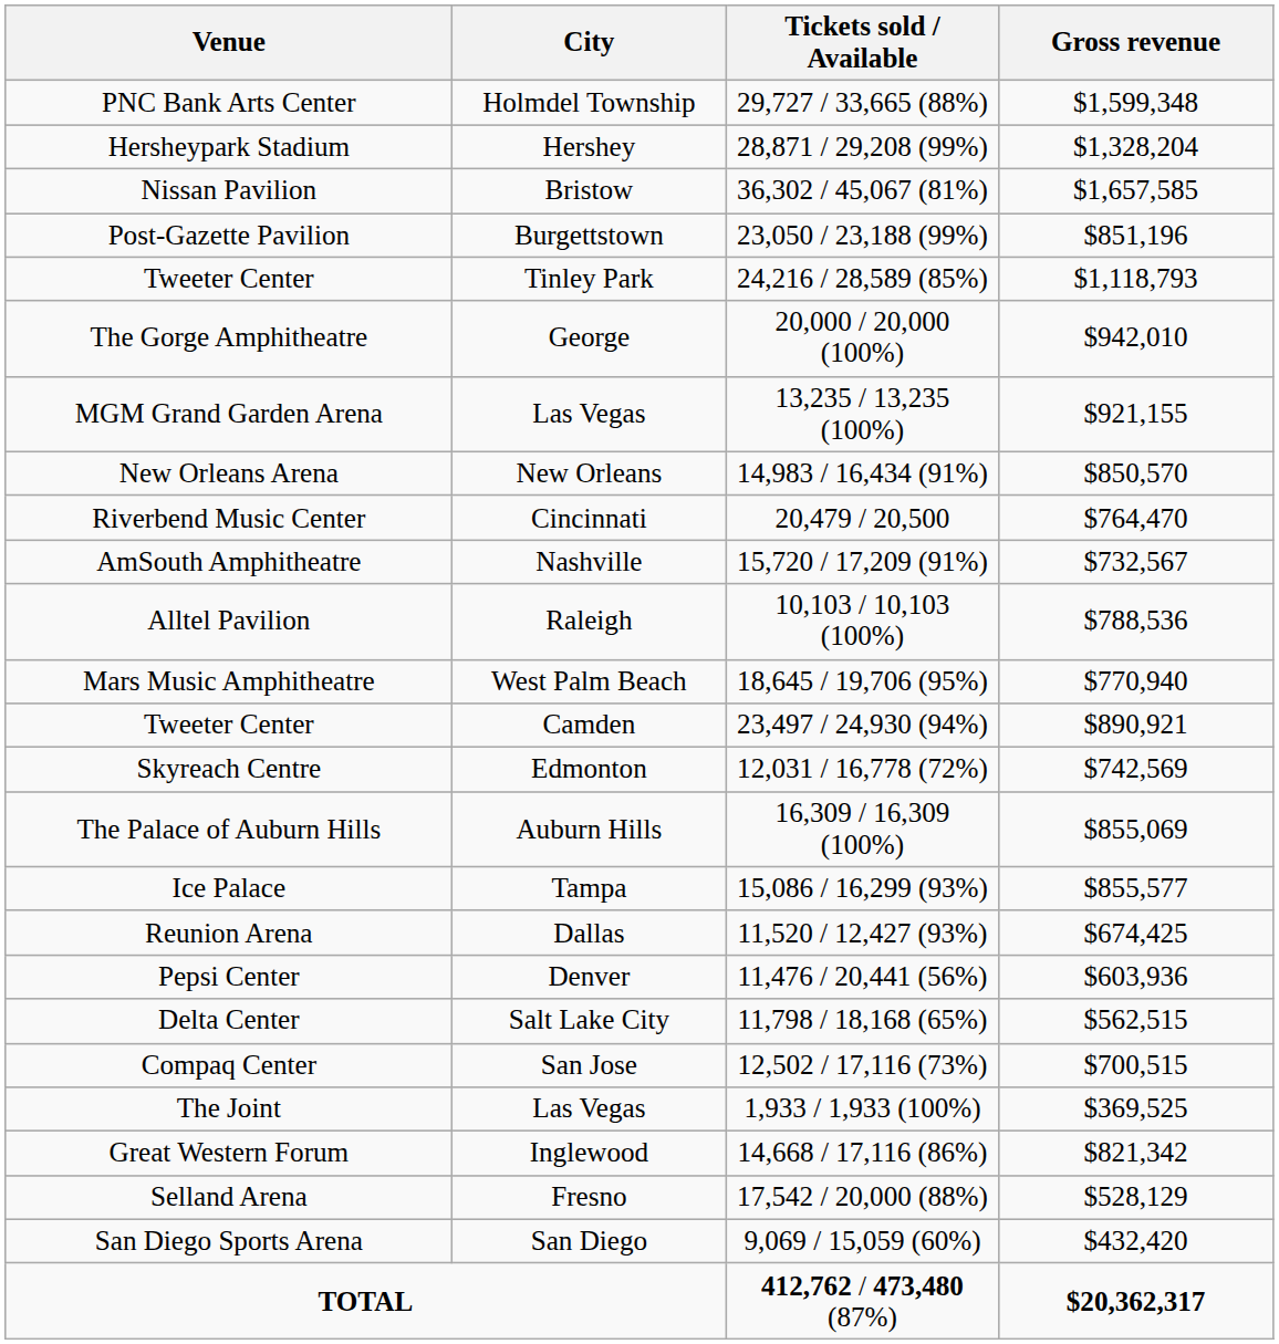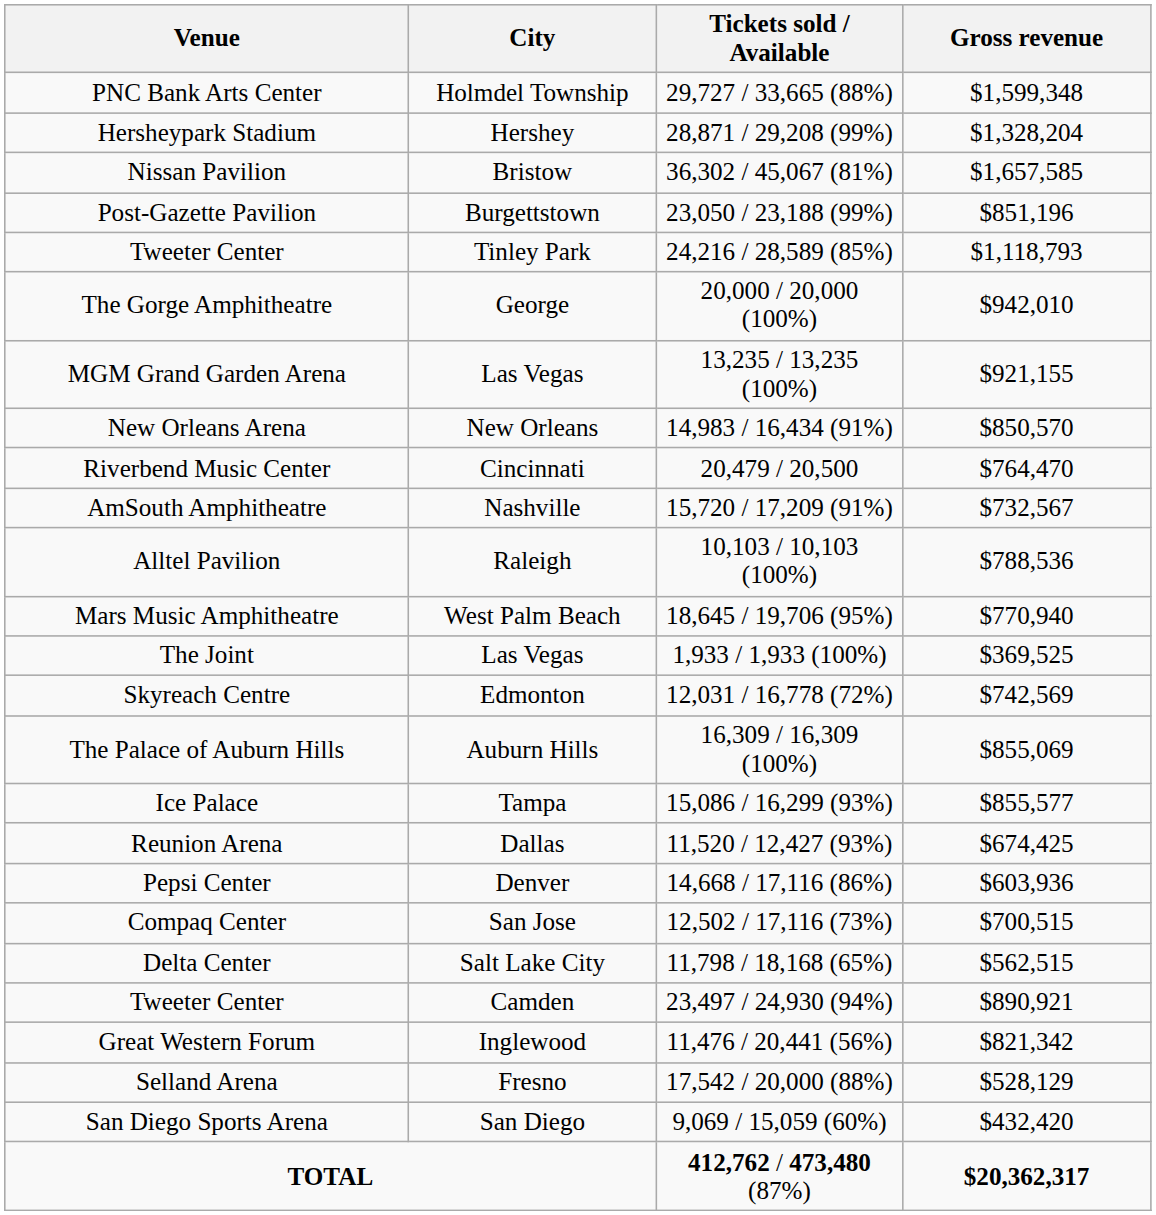rows swapped: Tweeter Center / Camden <-> The Joint
Pepsi Center | Tickets sold / Available: 11,476 / 20,441 (56%) -> 14,668 / 17,116 (86%)
rows swapped: Delta Center <-> Compaq Center
Great Western Forum | Tickets sold / Available: 14,668 / 17,116 (86%) -> 11,476 / 20,441 (56%)
